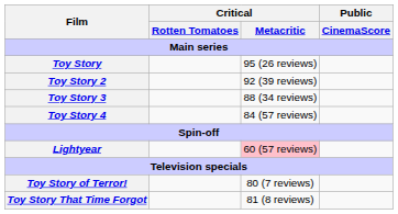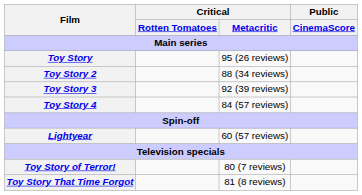Toy Story 2 | Critical / Metacritic / Main series: 92 (39 reviews) -> 88 (34 reviews)
Toy Story 3 | Critical / Metacritic / Main series: 88 (34 reviews) -> 92 (39 reviews)
Lightyear | Critical / Metacritic / Main series: pink background -> no background
